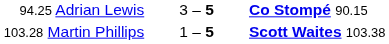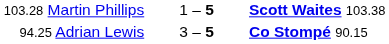rows swapped: 94.25 Adrian Lewis <-> 103.28 Martin Phillips
